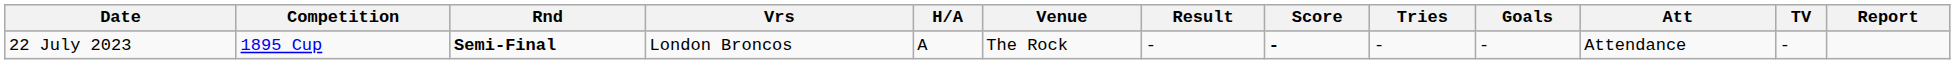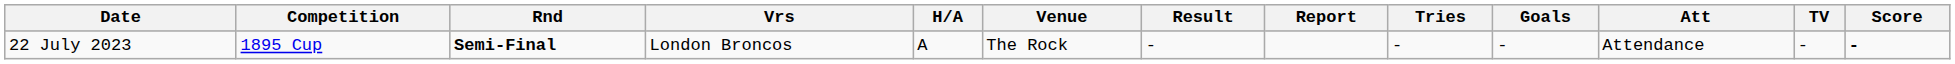columns swapped: Score <-> Report
